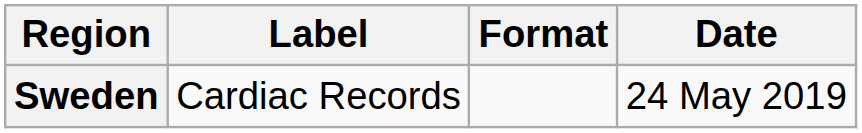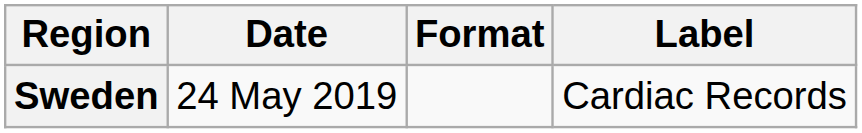columns swapped: Date <-> Label
